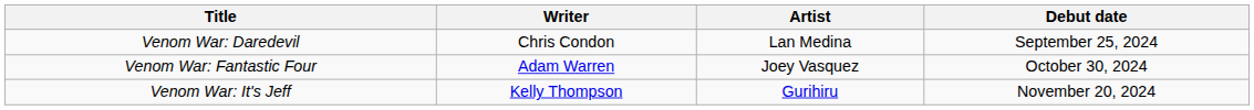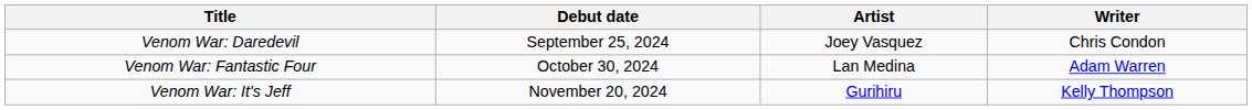columns swapped: Writer <-> Debut date
Venom War: Daredevil | Artist: Lan Medina -> Joey Vasquez
Venom War: Fantastic Four | Artist: Joey Vasquez -> Lan Medina
